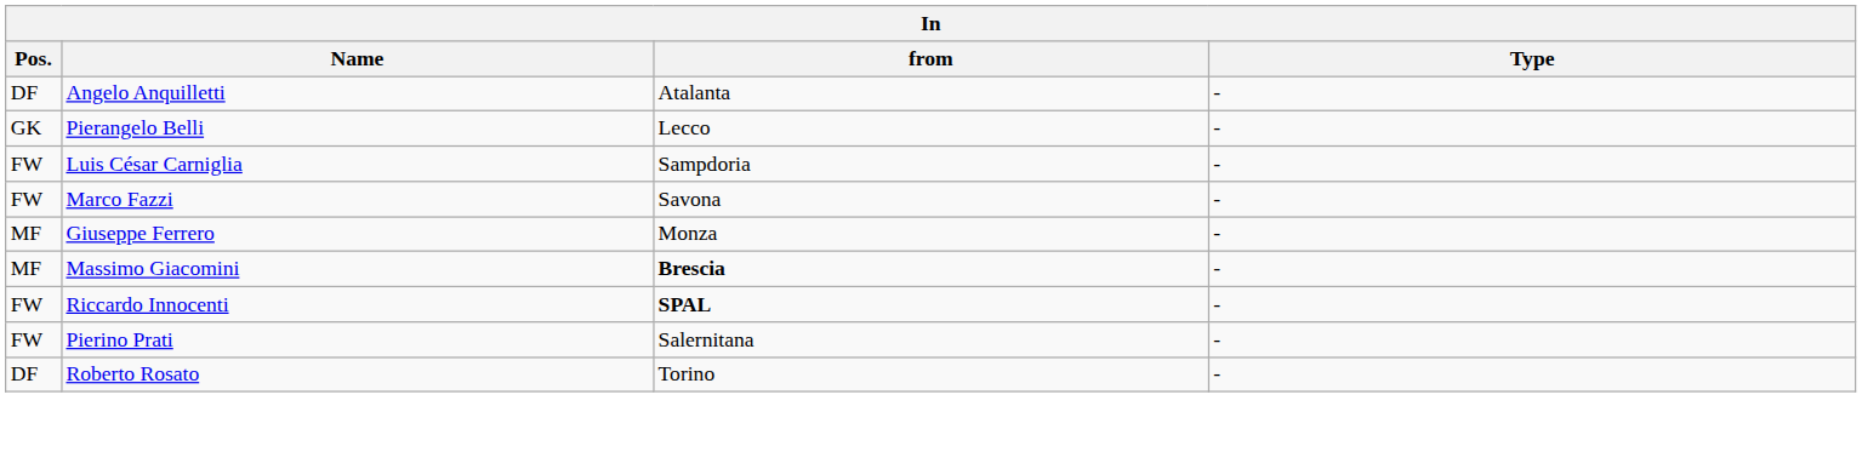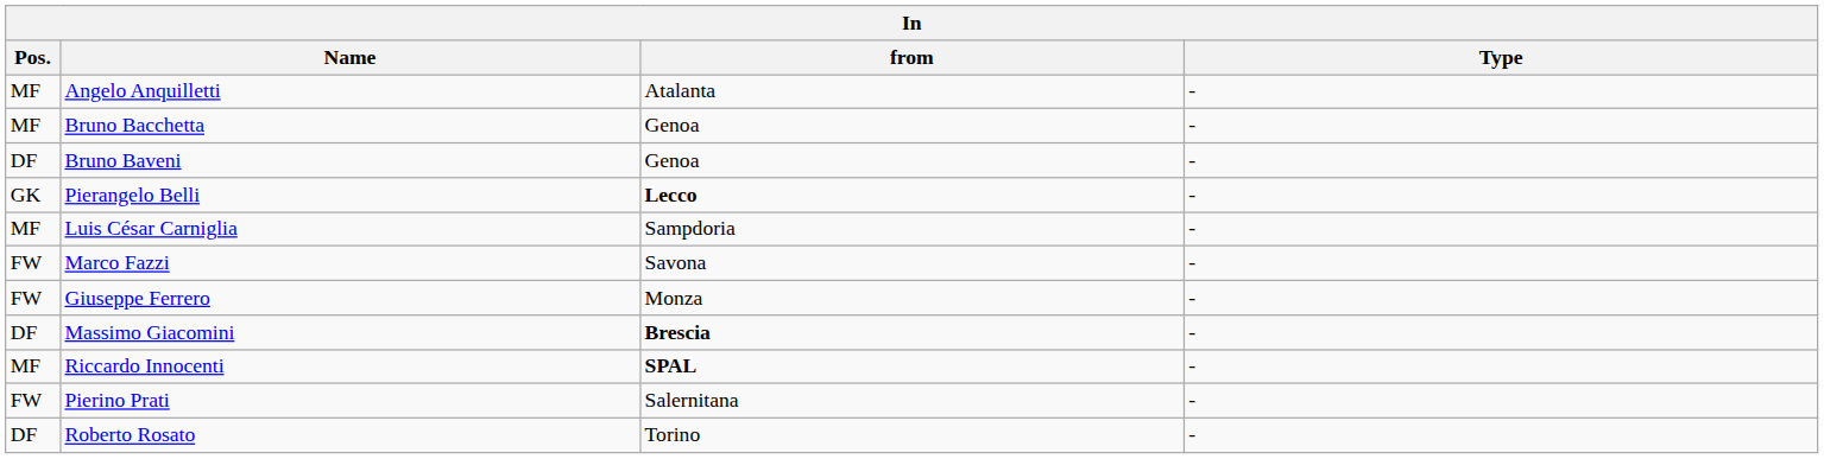Angelo Anquilletti | Pos.: DF -> MF
+ row: MF | Bruno Bacchetta | Genoa | -
+ row: DF | Bruno Baveni | Genoa | -
Pierangelo Belli | from: normal -> bold
Luis César Carniglia | Pos.: FW -> MF
Giuseppe Ferrero | Pos.: MF -> FW
Massimo Giacomini | Pos.: MF -> DF
Riccardo Innocenti | Pos.: FW -> MF
